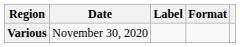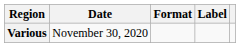columns swapped: Format <-> Label
